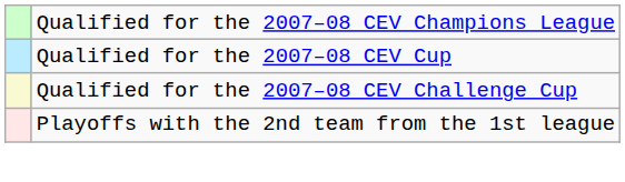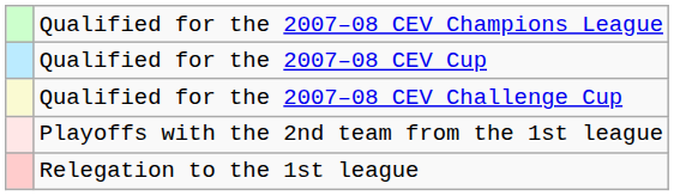+ row: Relegation to the 1st league
